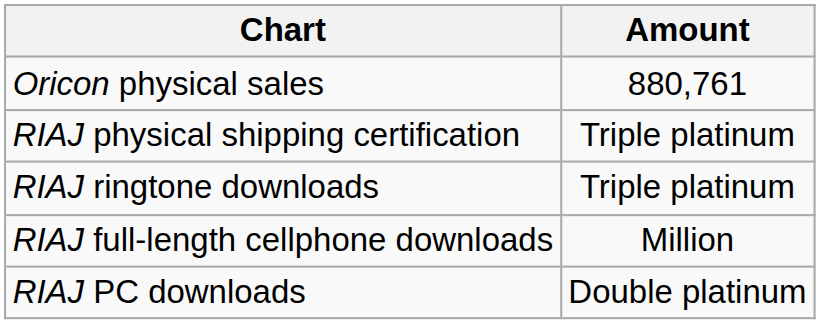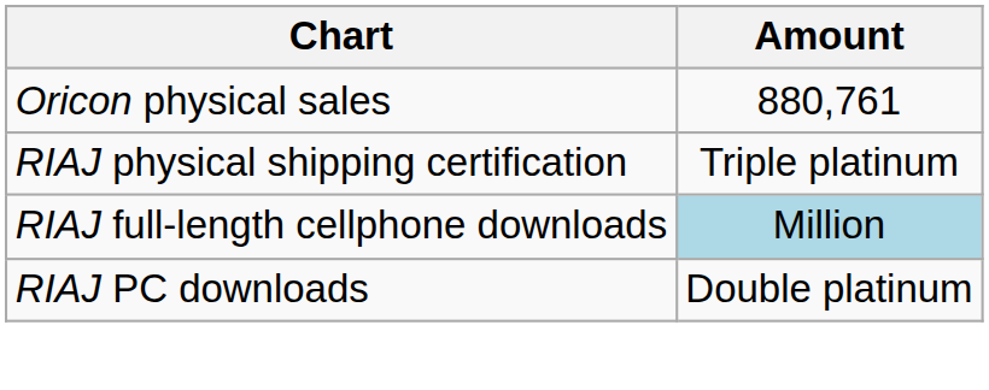- row: RIAJ ringtone downloads | Triple platinum
RIAJ full-length cellphone downloads | Amount: no background -> lightblue background
